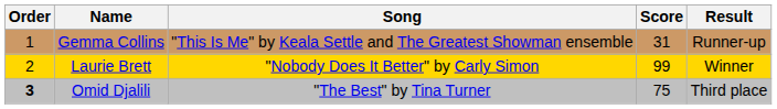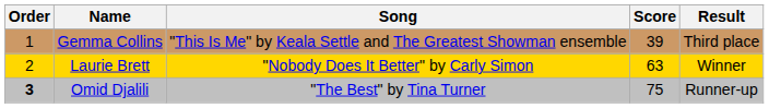Gemma Collins | Score: 31 -> 39
Gemma Collins | Result: Runner-up -> Third place
Laurie Brett | Score: 99 -> 63
Omid Djalili | Result: Third place -> Runner-up
